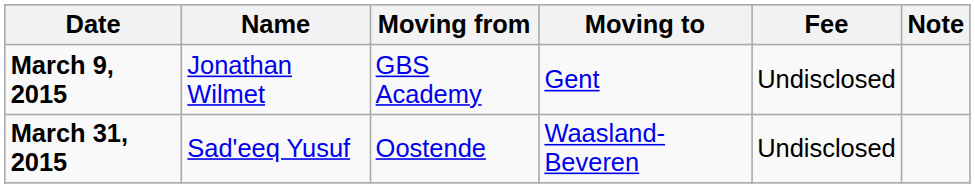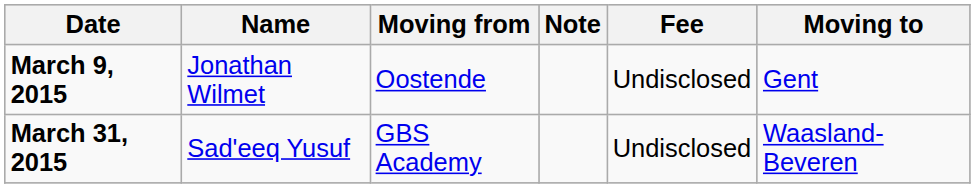columns swapped: Moving to <-> Note
March 9, 2015 | Moving from: GBS Academy -> Oostende
March 31, 2015 | Moving from: Oostende -> GBS Academy
